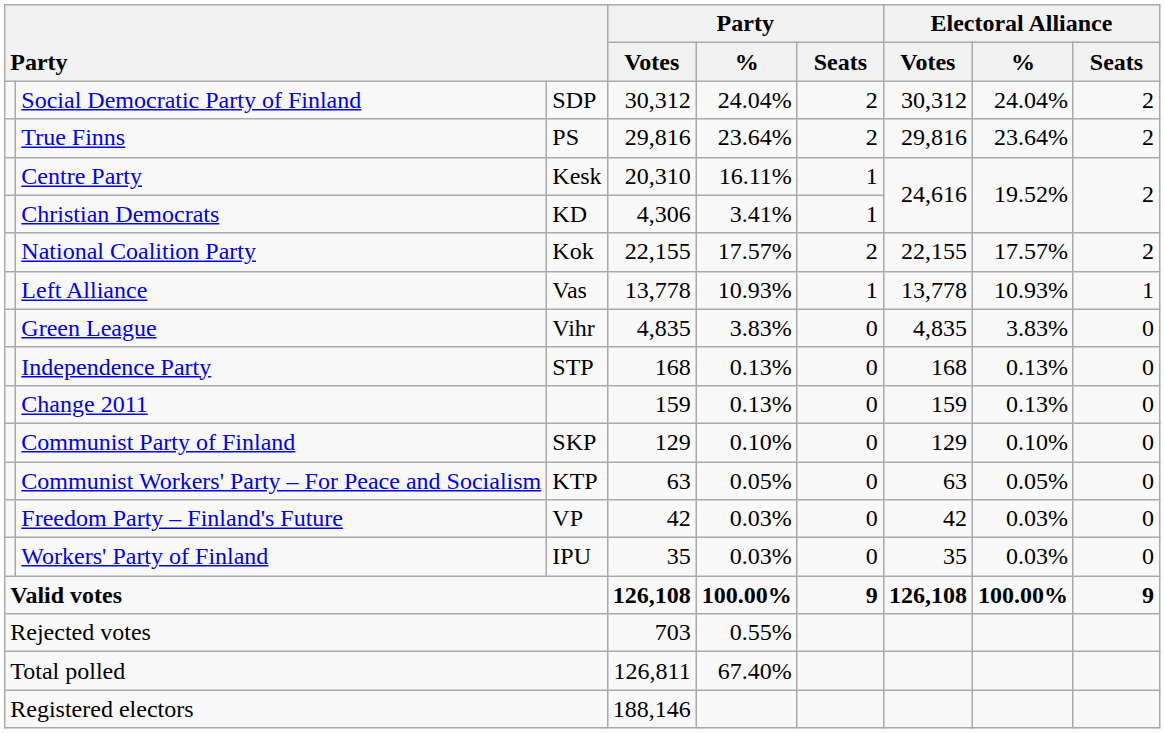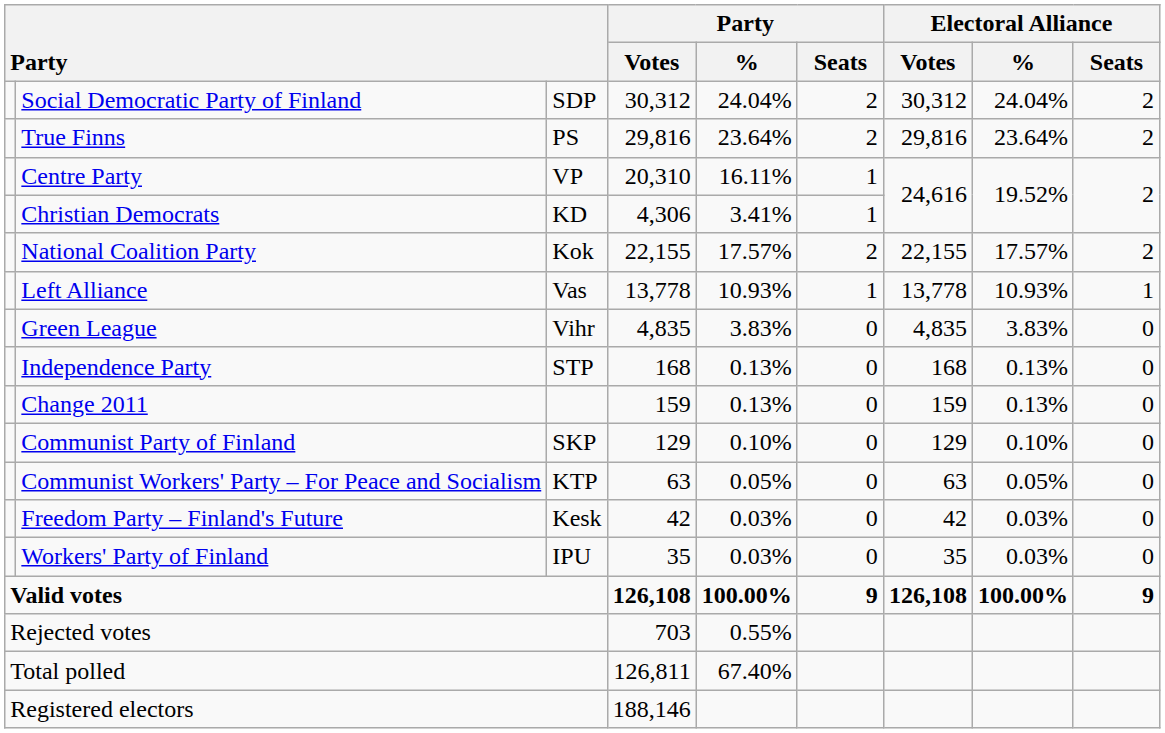Centre Party | column 3: Kesk -> VP
Freedom Party – Finland's Future | column 3: VP -> Kesk
